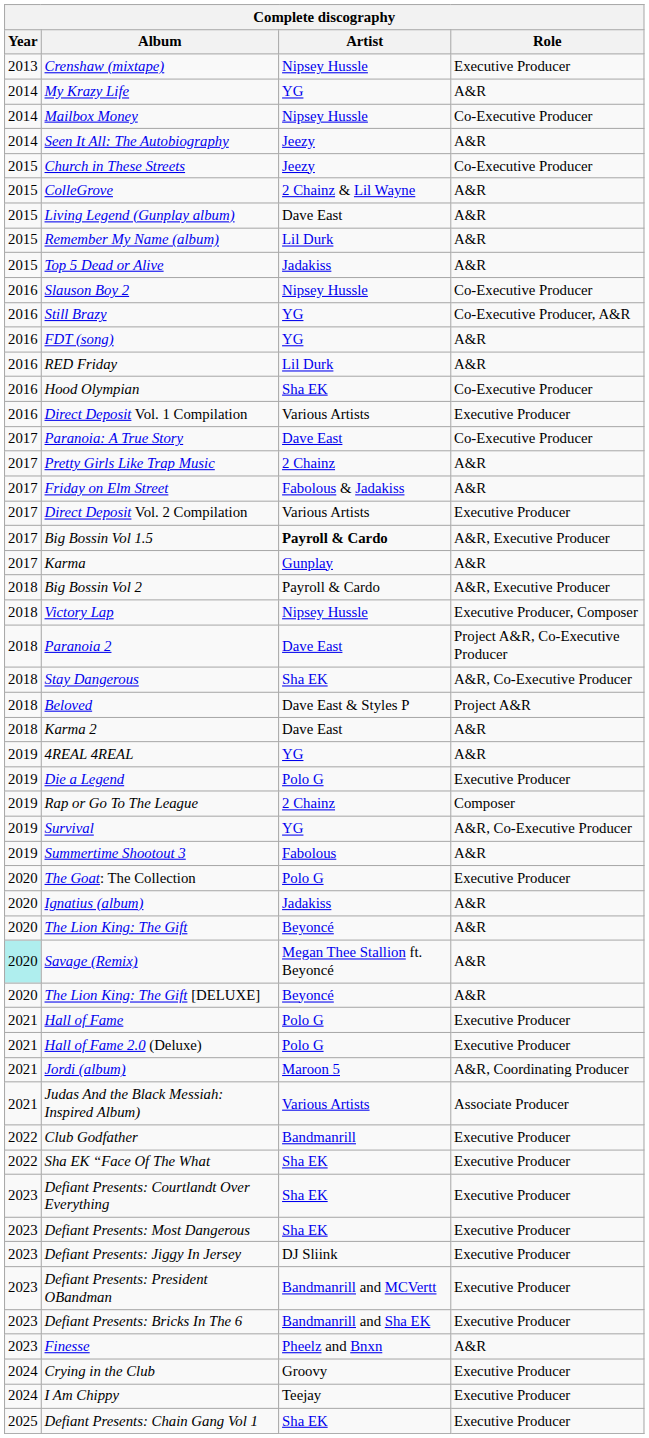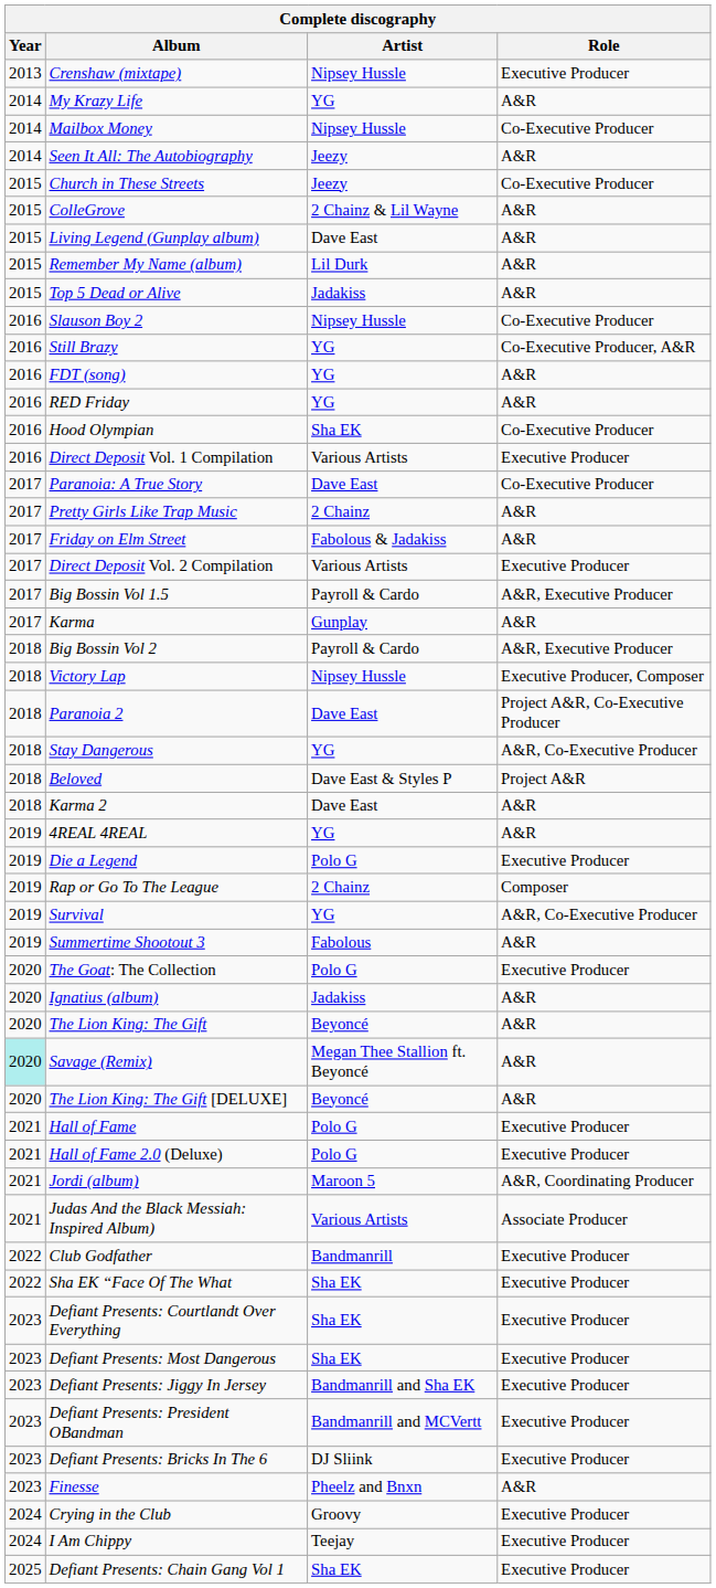RED Friday | Artist: Lil Durk -> YG
Big Bossin Vol 1.5 | Artist: bold -> normal
Stay Dangerous | Artist: Sha EK -> YG
Defiant Presents: Jiggy In Jersey | Artist: DJ Sliink -> Bandmanrill and Sha EK
Defiant Presents: Bricks In The 6 | Artist: Bandmanrill and Sha EK -> DJ Sliink
